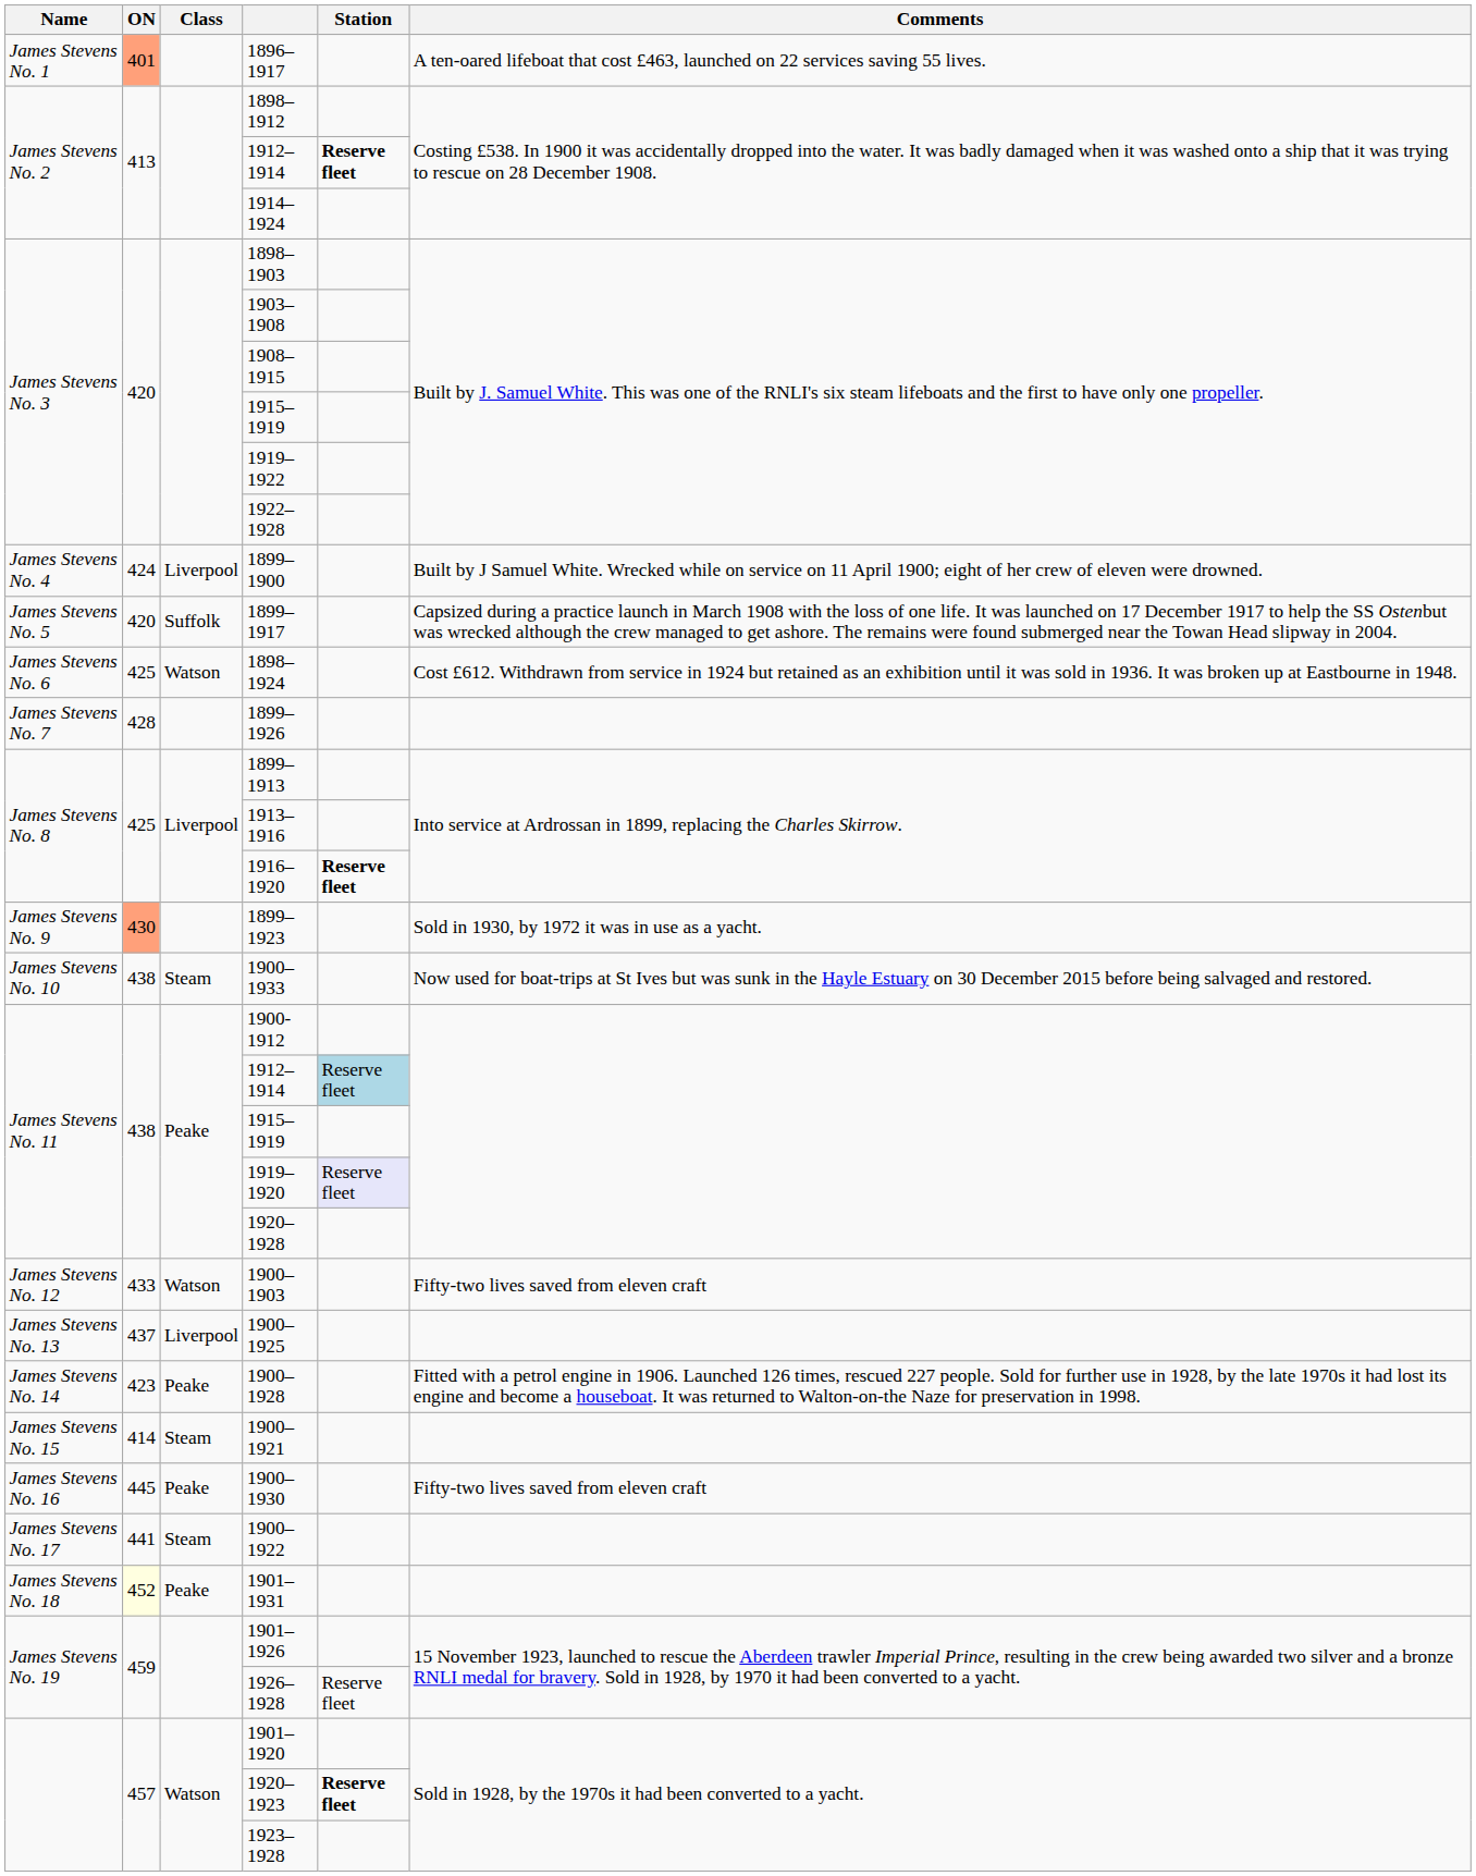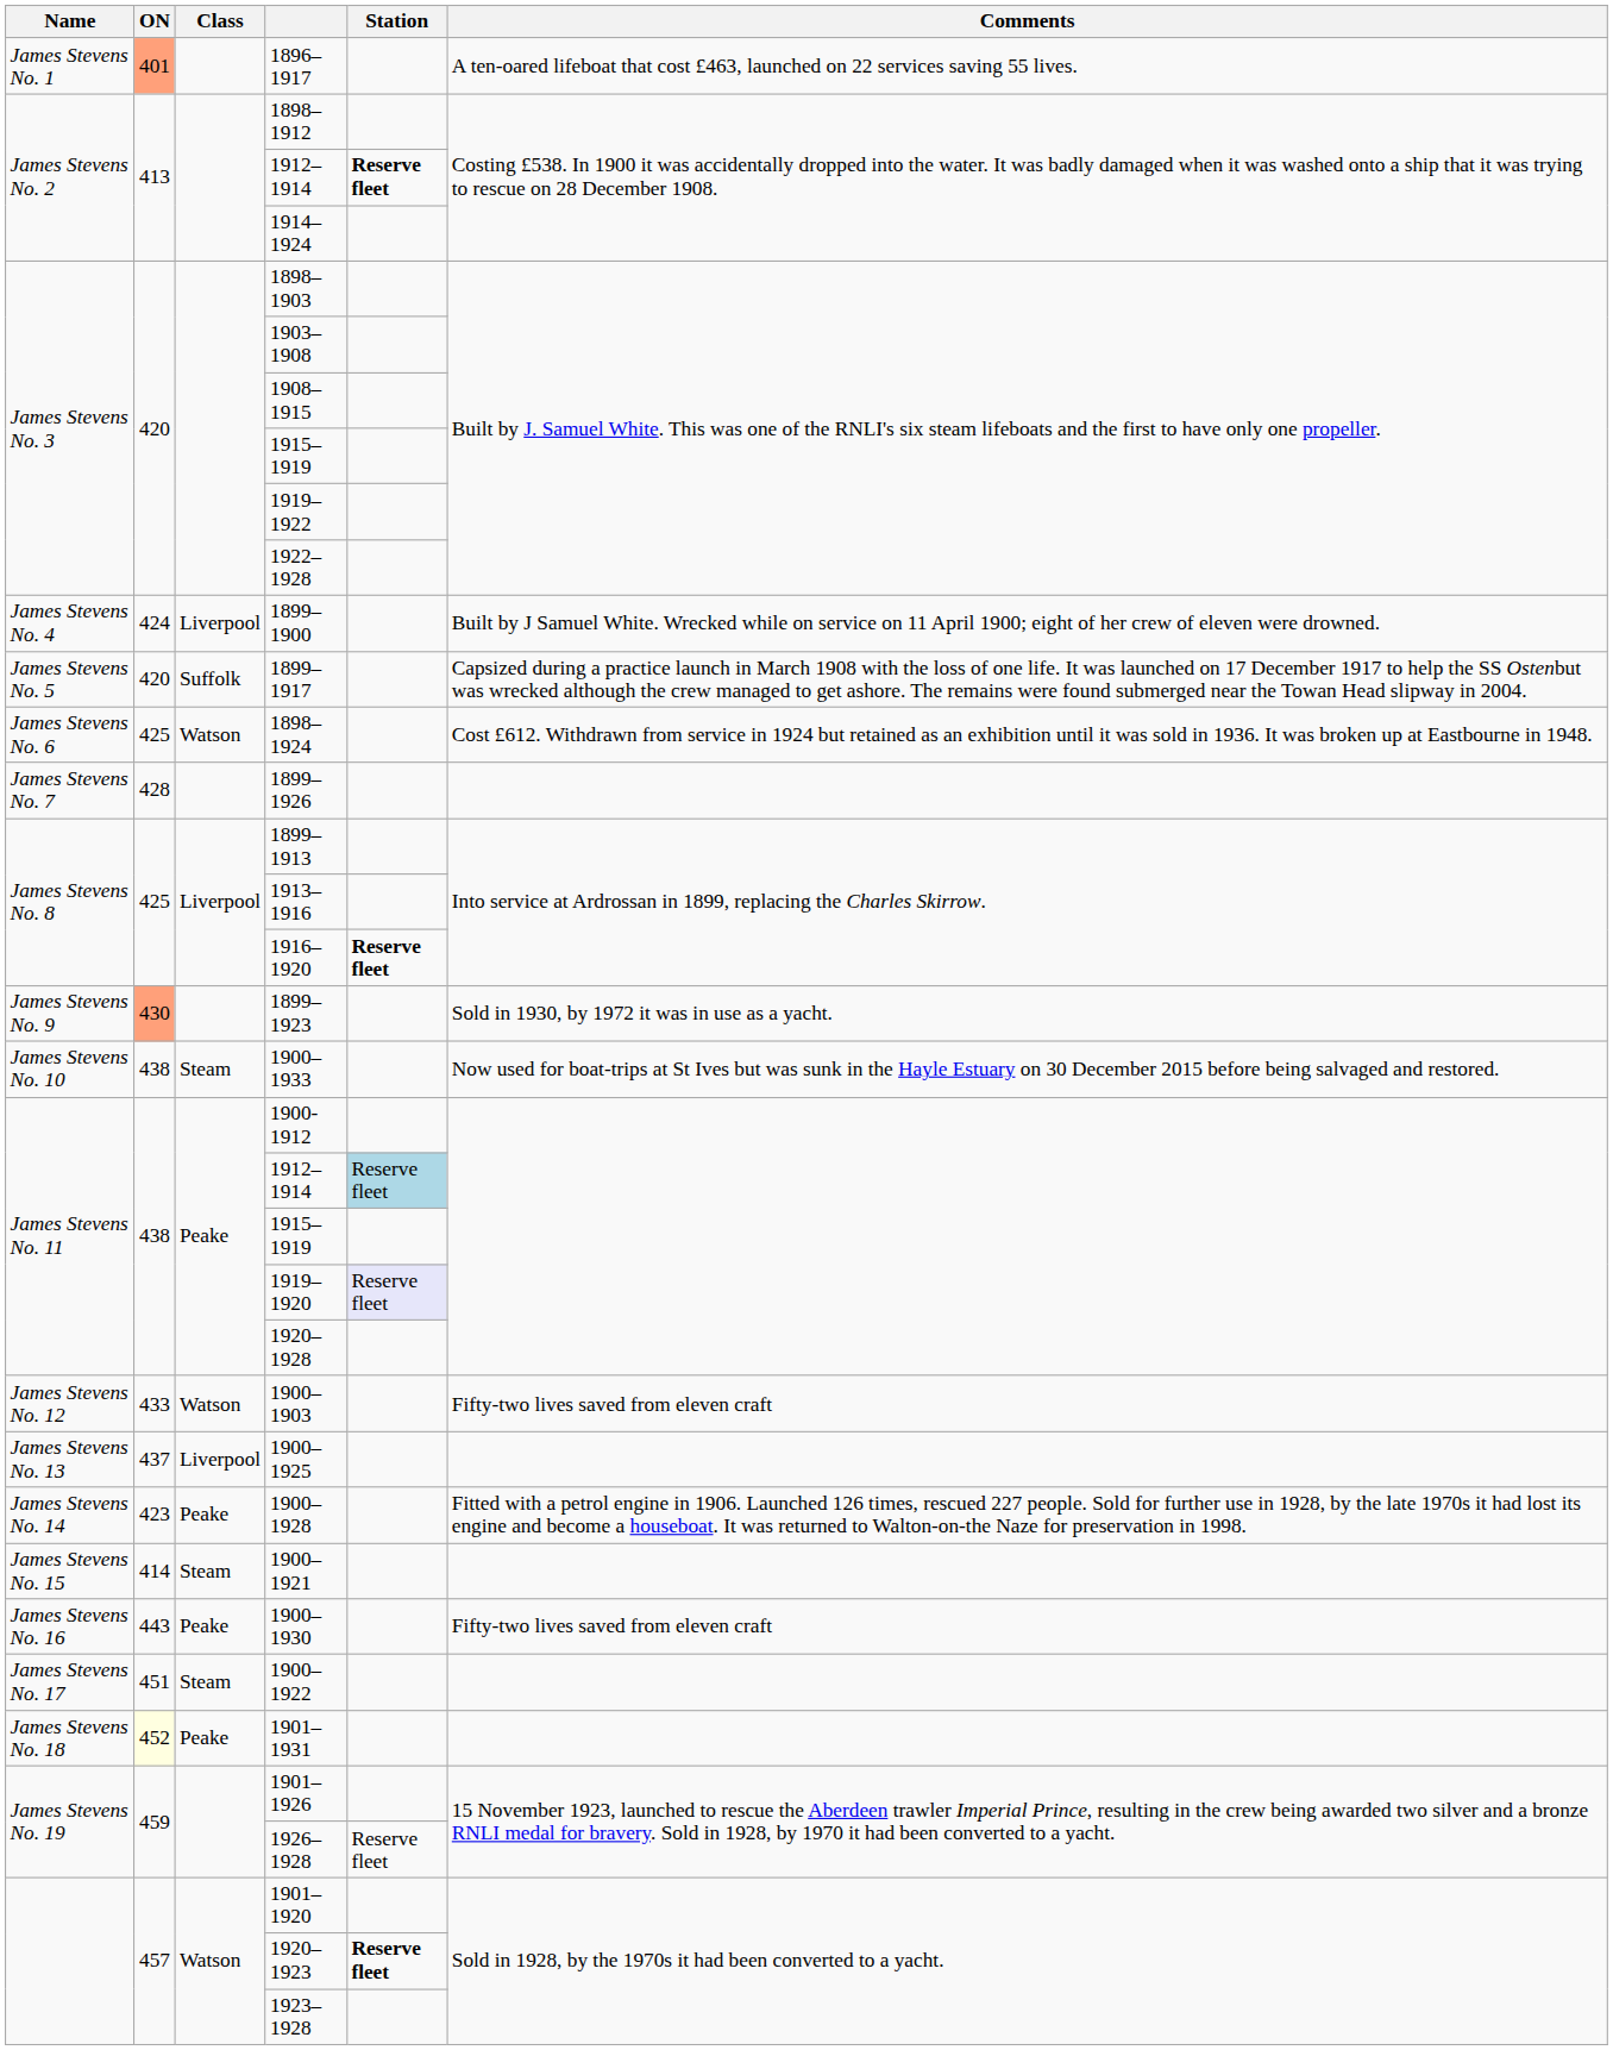1900–1930 | ON: 445 -> 443
1900–1922 | ON: 441 -> 451
